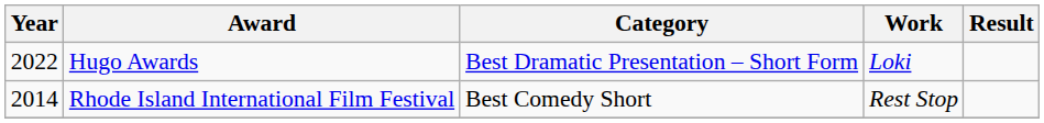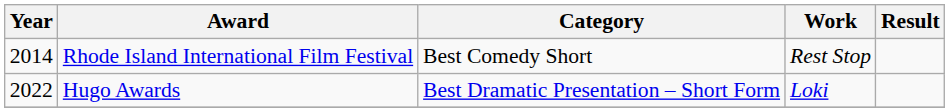rows swapped: Rhode Island International Film Festival <-> Hugo Awards
